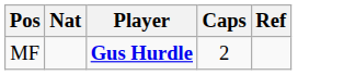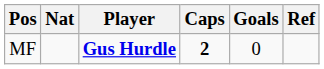+ column: Goals | 0
MF | Caps: normal -> bold
